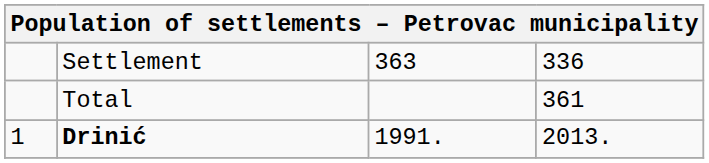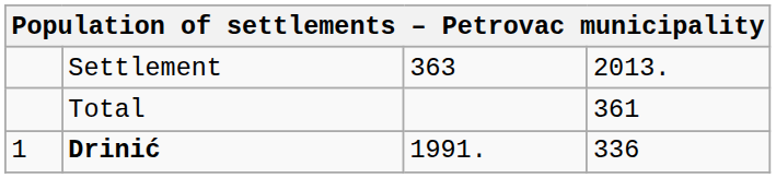Settlement | column 4: 336 -> 2013.
Drinić | column 4: 2013. -> 336
